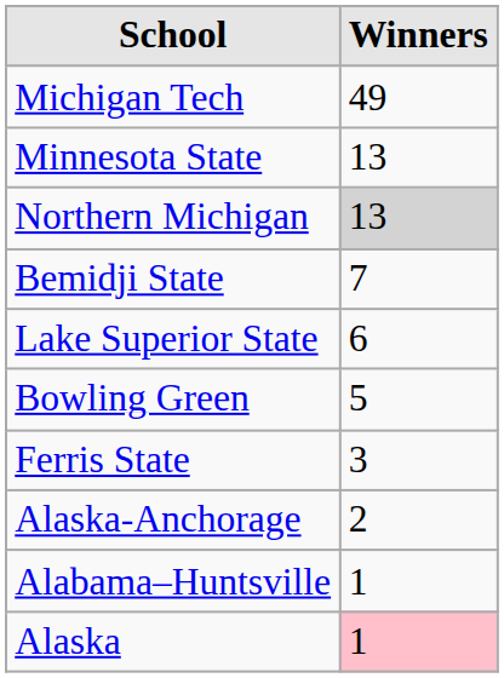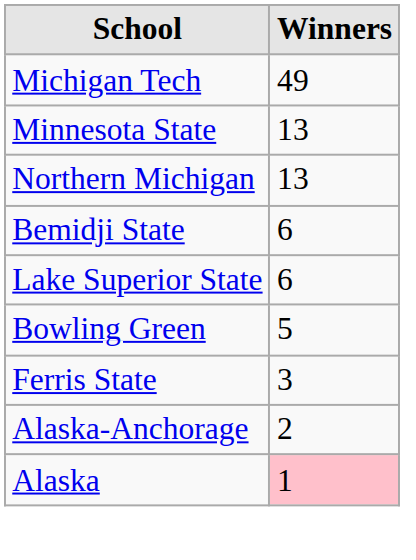Northern Michigan | Winners: lightgrey background -> no background
Bemidji State | Winners: 7 -> 6
- row: Alabama–Huntsville | 1
